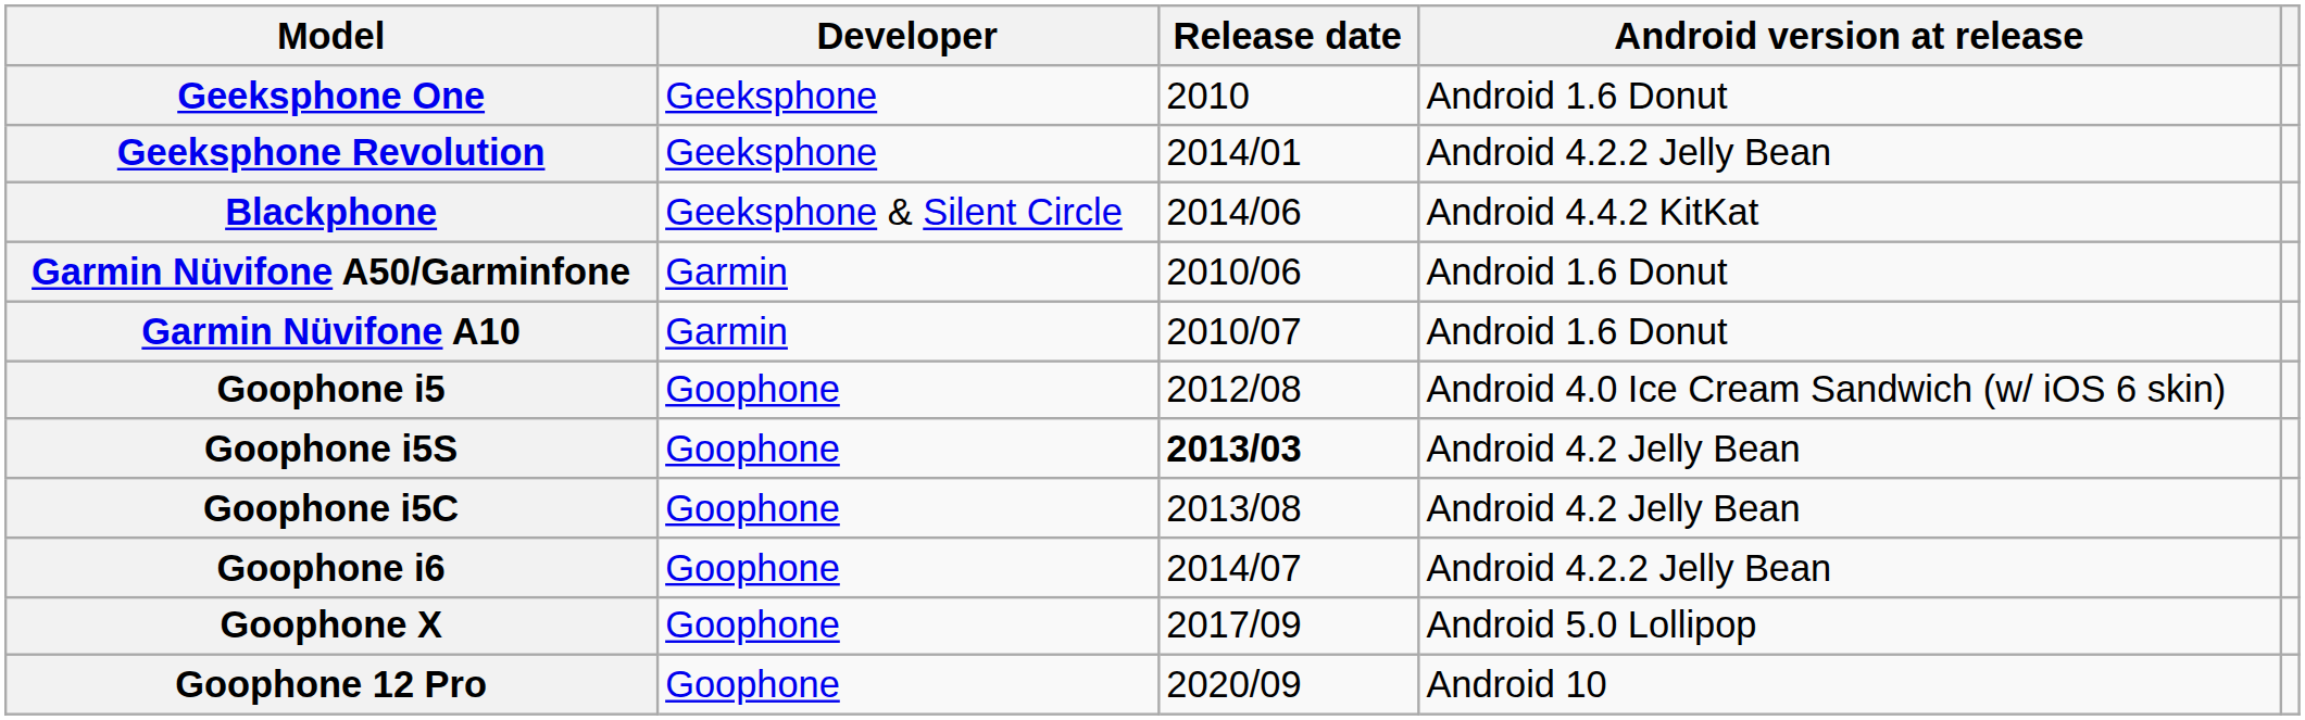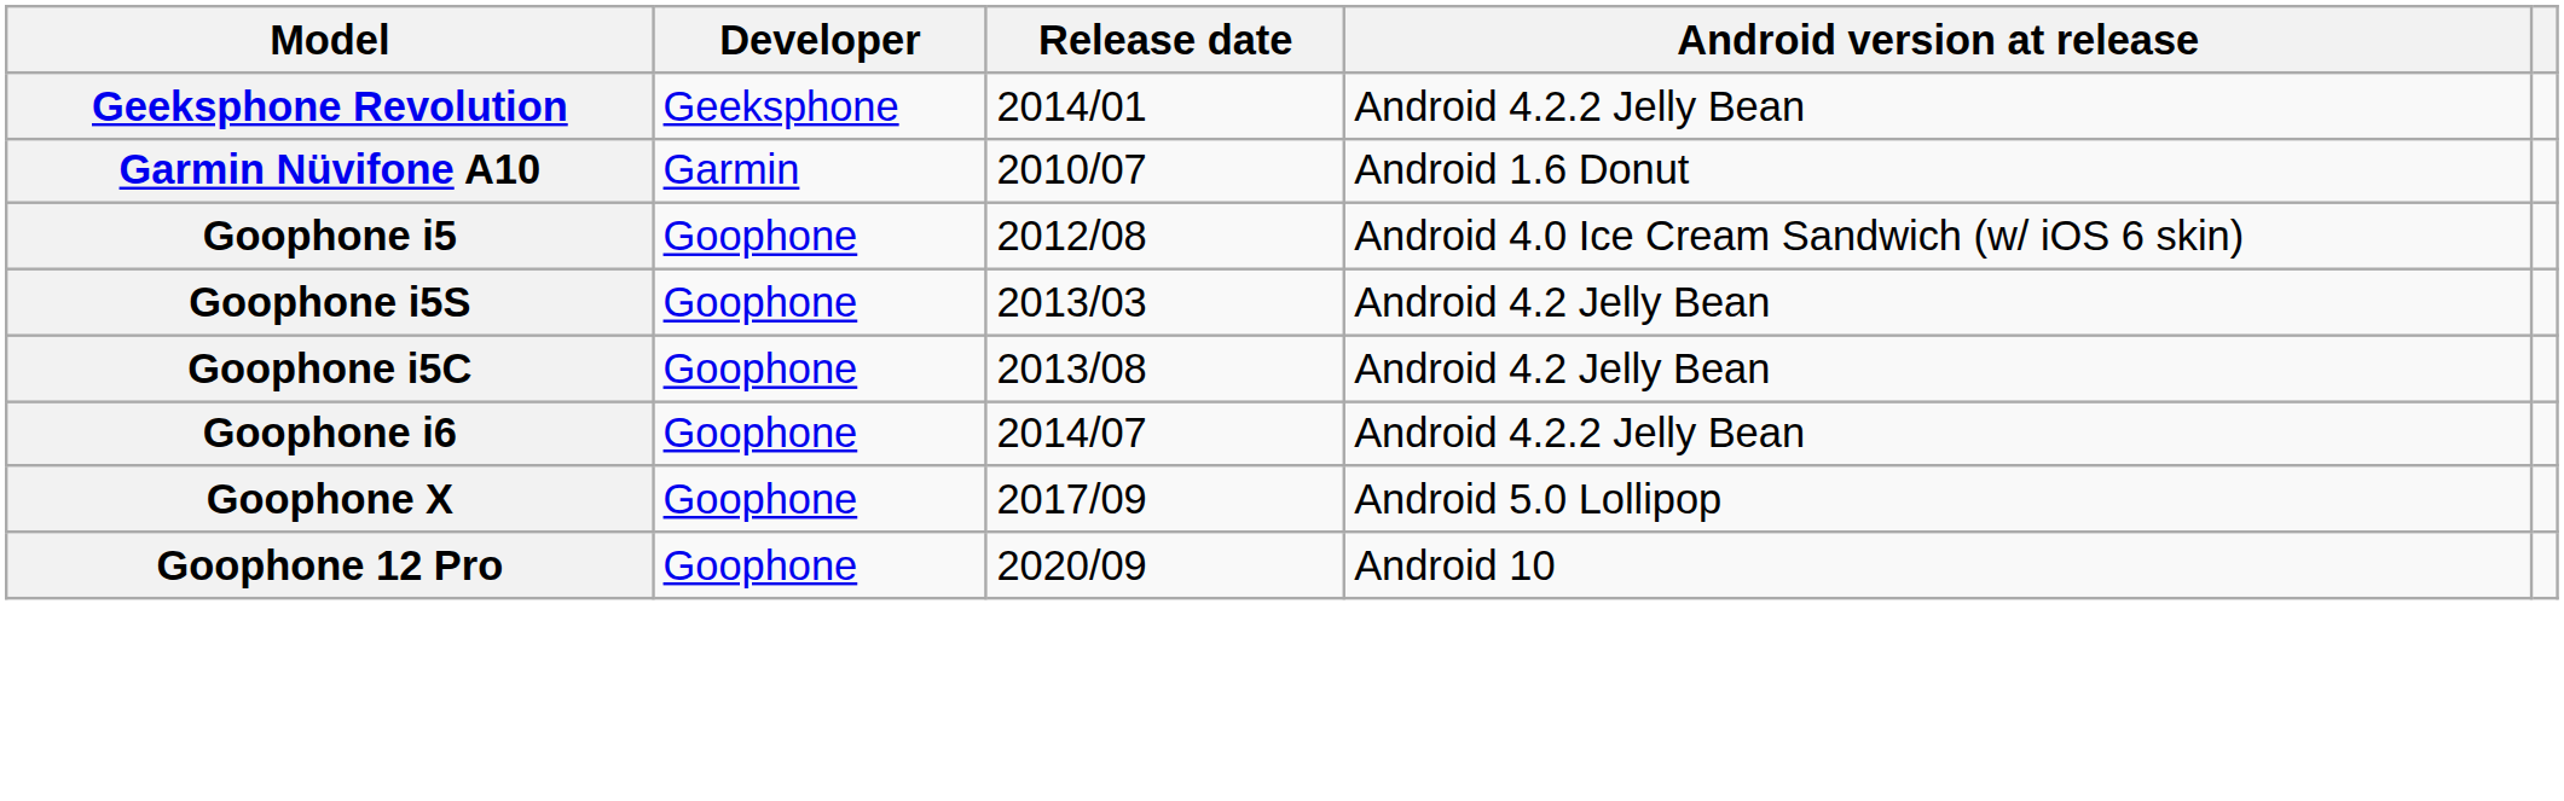- row: Geeksphone One | Geeksphone | 2010 | Android 1.6 Donut
- row: Blackphone | Geeksphone & Silent Circle | 2014/06 | Android 4.4.2 KitKat
- row: Garmin Nüvifone A50/Garminfone | Garmin | 2010/06 | Android 1.6 Donut
Goophone i5S | Release date: bold -> normal
